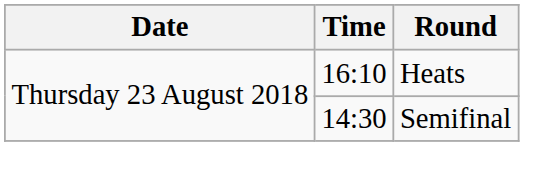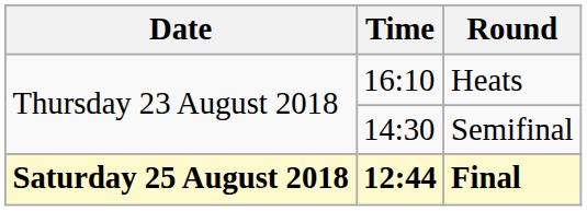+ row: Saturday 25 August 2018 | 12:44 | Final
